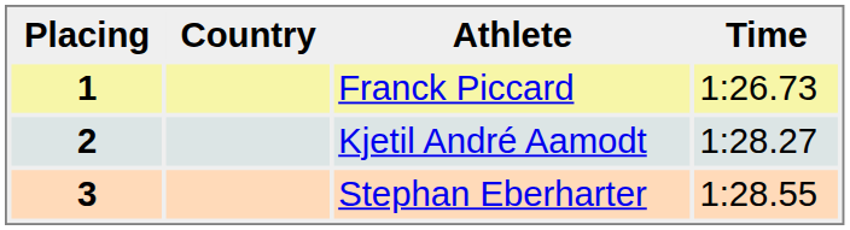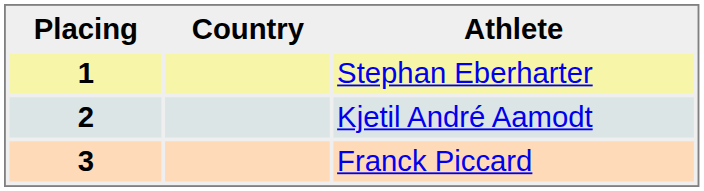- column: Time | 1:26.73 | 1:28.27 | 1:28.55
1 | Athlete: Franck Piccard -> Stephan Eberharter
3 | Athlete: Stephan Eberharter -> Franck Piccard
